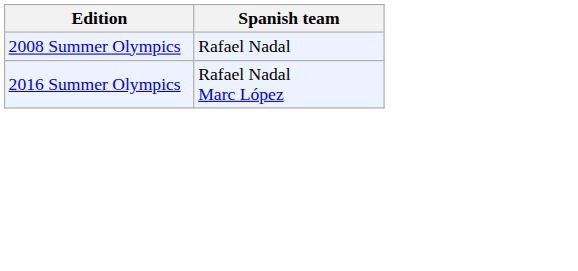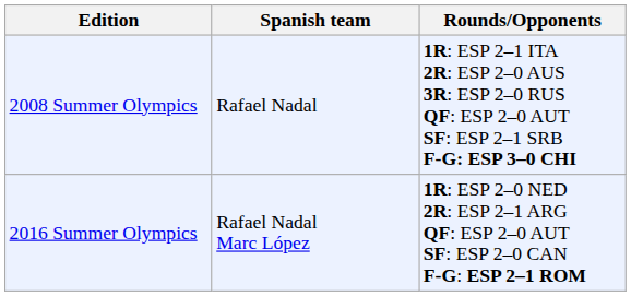+ column: Rounds/Opponents | 1R: ESP 2–1 ITA 2R: ESP 2–0 AUS 3R: ESP 2–0 RUS QF: ESP 2–0 AUT SF: ESP 2–1 SRB F-G: ESP 3–0 CHI | 1R: ESP 2–0 NED 2R: ESP 2–1 ARG QF: ESP 2–0 AUT SF: ESP 2–0 CAN F-G: ESP 2–1 ROM
